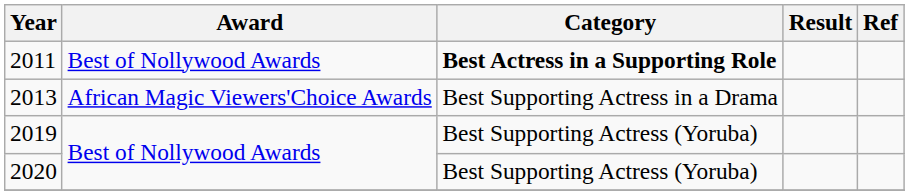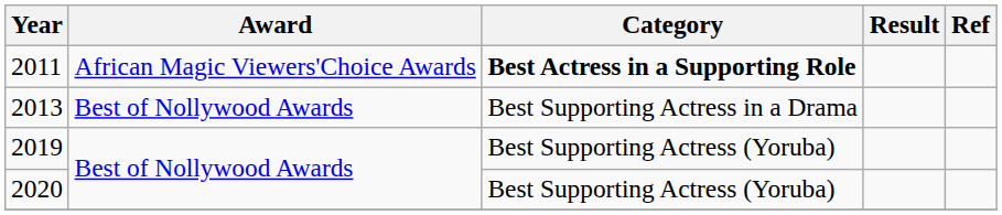2011 | Award: Best of Nollywood Awards -> African Magic Viewers'Choice Awards
2013 | Award: African Magic Viewers'Choice Awards -> Best of Nollywood Awards
